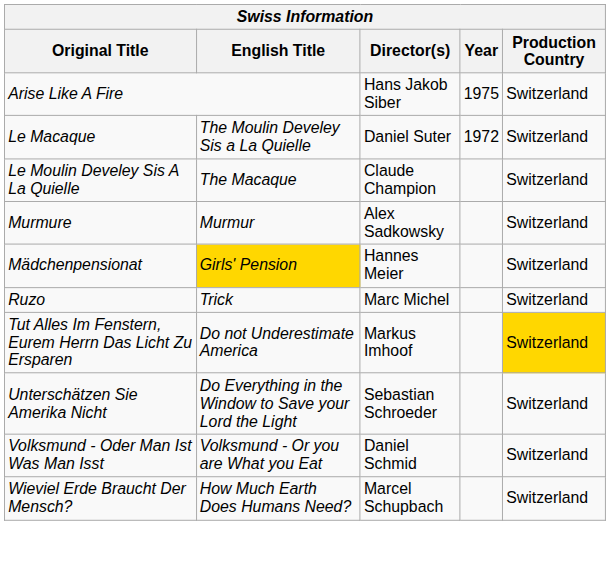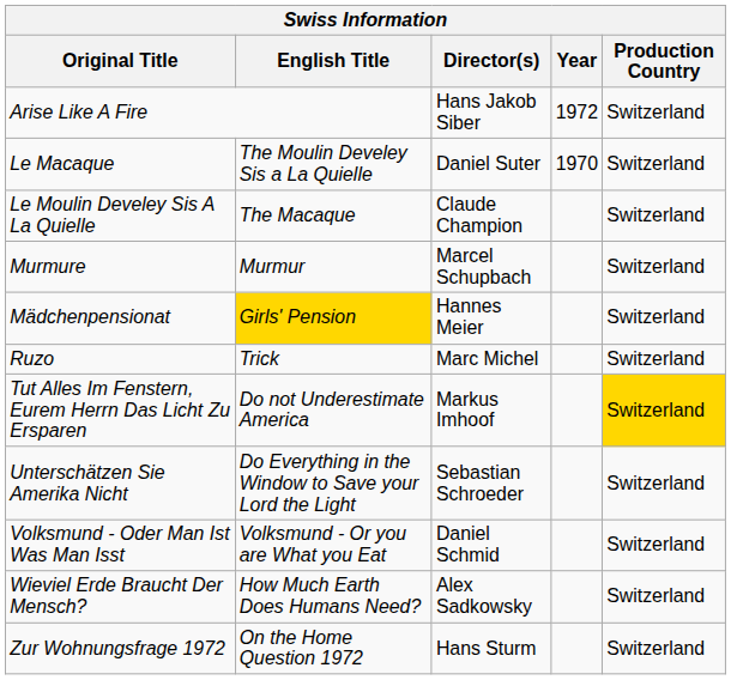Arise Like A Fire | Year: 1975 -> 1972
Le Macaque | Year: 1972 -> 1970
Murmure | Director(s): Alex Sadkowsky -> Marcel Schupbach
Wieviel Erde Braucht Der Mensch? | Director(s): Marcel Schupbach -> Alex Sadkowsky
+ row: Zur Wohnungsfrage 1972 | On the Home Question 1972 | Hans Sturm | Switzerland
